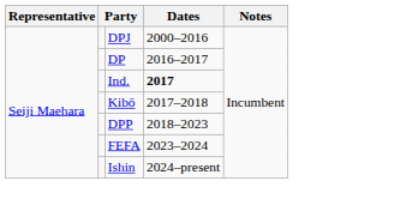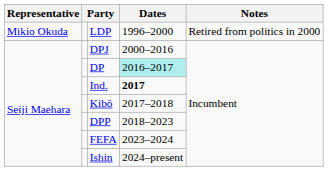+ row: Mikio Okuda | LDP | 1996–2000 | Retired from politics in 2000
DP | Dates: no background -> paleturquoise background
